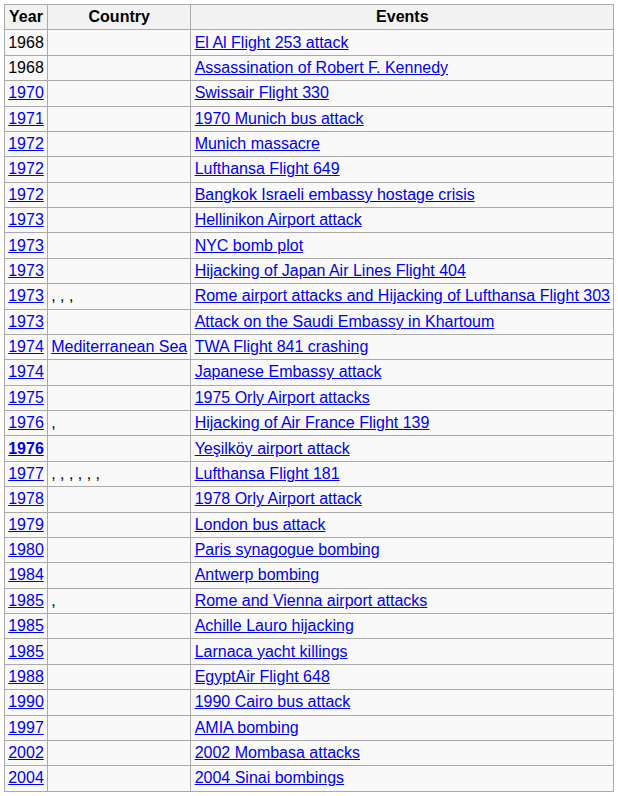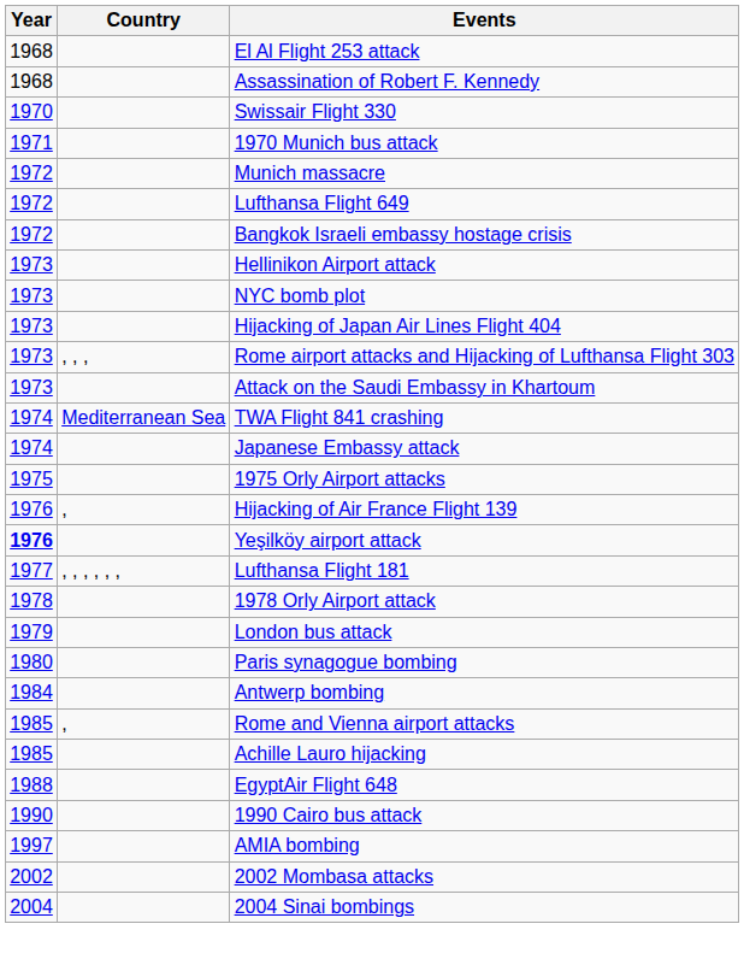- row: 1985 | Larnaca yacht killings
